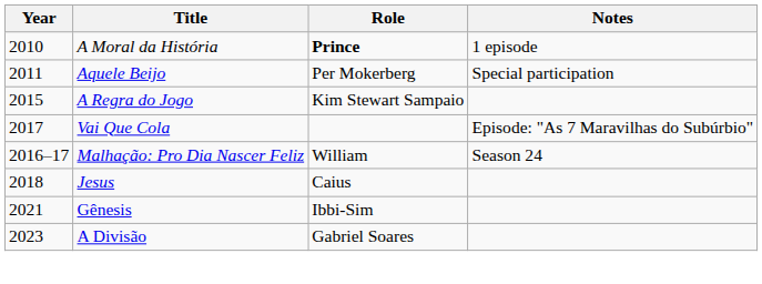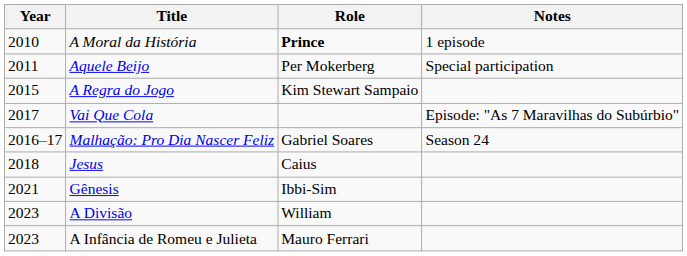Malhação: Pro Dia Nascer Feliz | Role: William -> Gabriel Soares
A Divisão | Role: Gabriel Soares -> William
+ row: 2023 | A Infância de Romeu e Julieta | Mauro Ferrari
